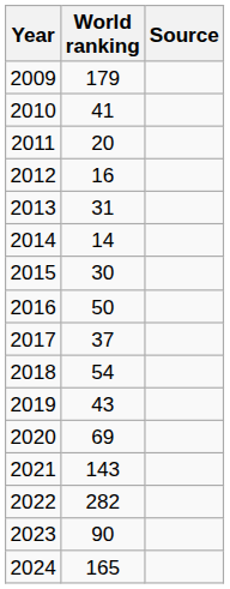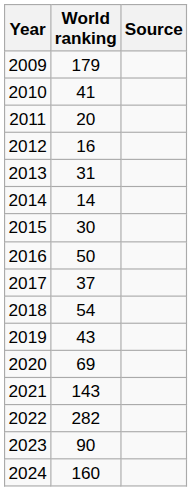2024 | World ranking: 165 -> 160
